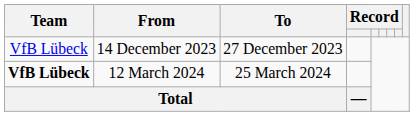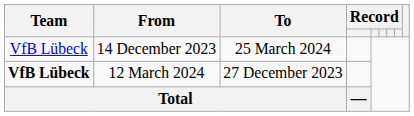14 December 2023 | To: 27 December 2023 -> 25 March 2024
12 March 2024 | To: 25 March 2024 -> 27 December 2023
